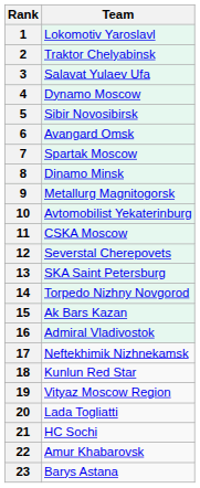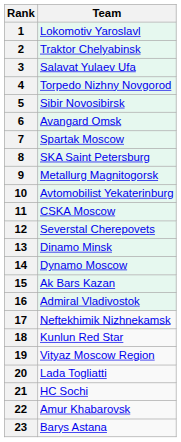4 | Team: Dynamo Moscow -> Torpedo Nizhny Novgorod
8 | Team: Dinamo Minsk -> SKA Saint Petersburg
13 | Team: SKA Saint Petersburg -> Dinamo Minsk
14 | Team: Torpedo Nizhny Novgorod -> Dynamo Moscow
